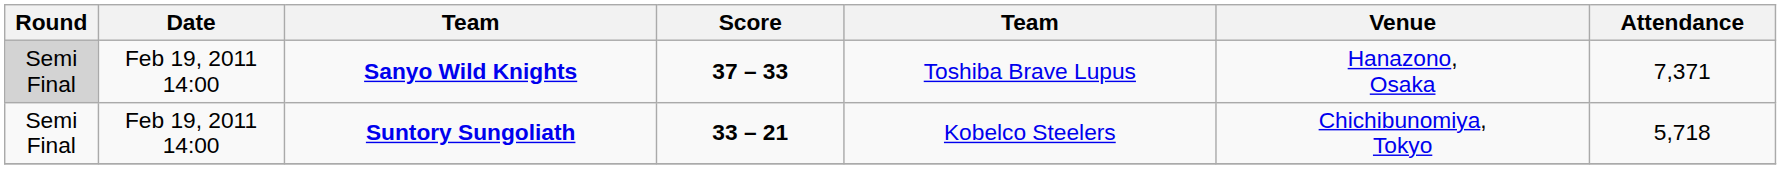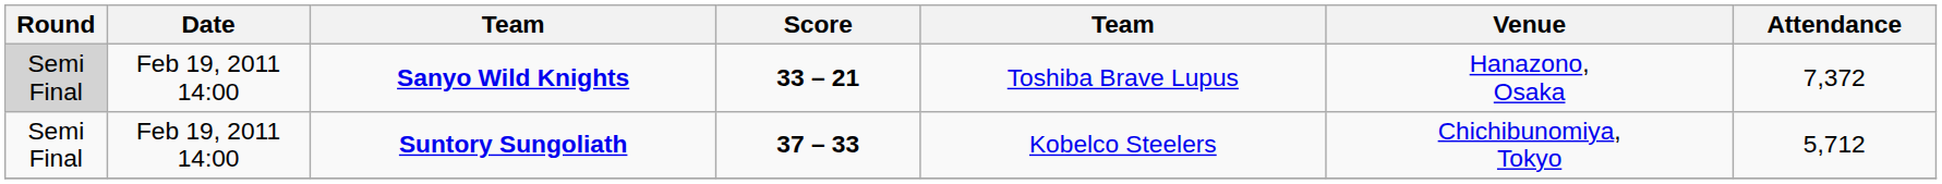Sanyo Wild Knights | Score: 37 – 33 -> 33 – 21
Sanyo Wild Knights | Attendance: 7,371 -> 7,372
Suntory Sungoliath | Score: 33 – 21 -> 37 – 33
Suntory Sungoliath | Attendance: 5,718 -> 5,712
